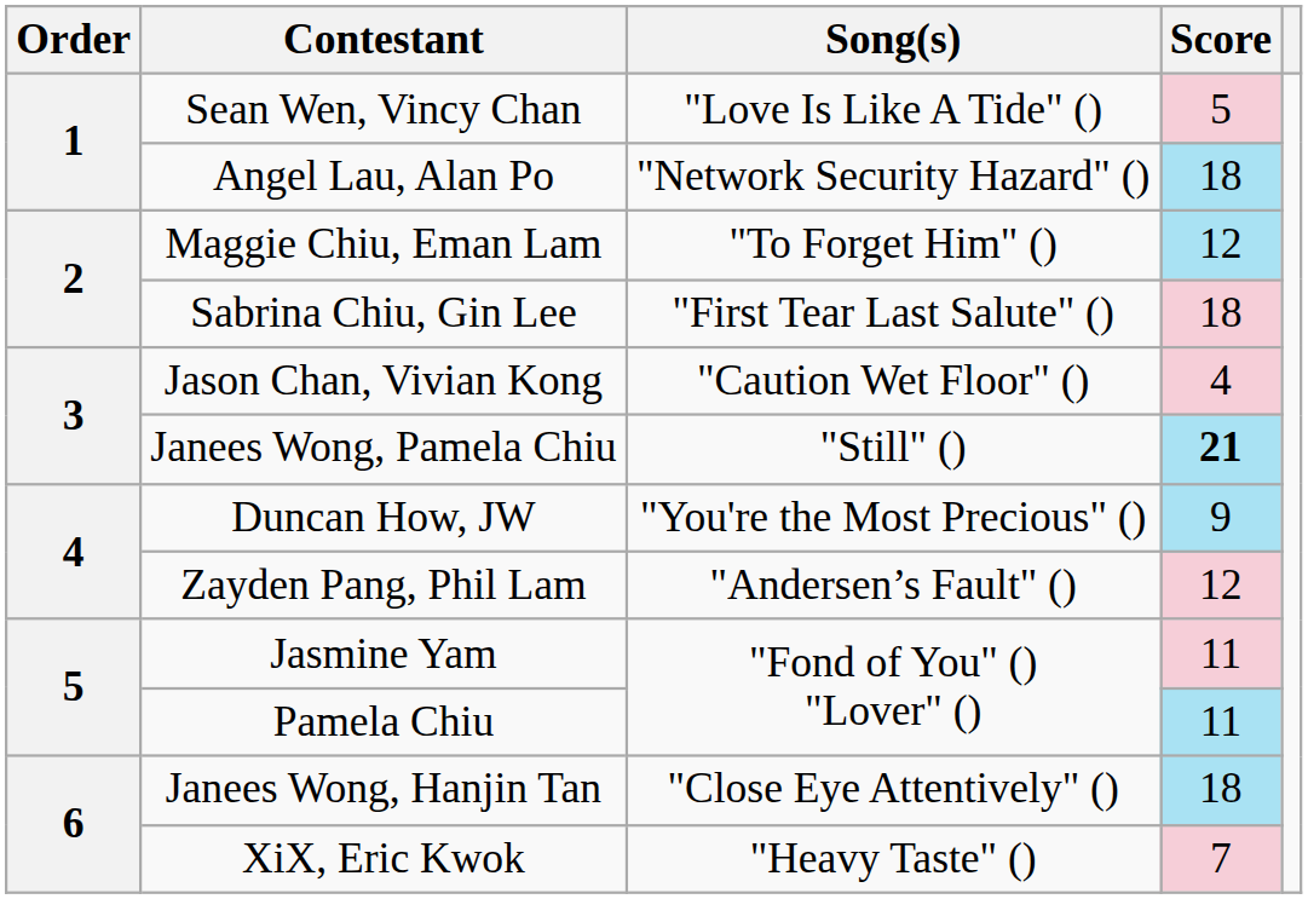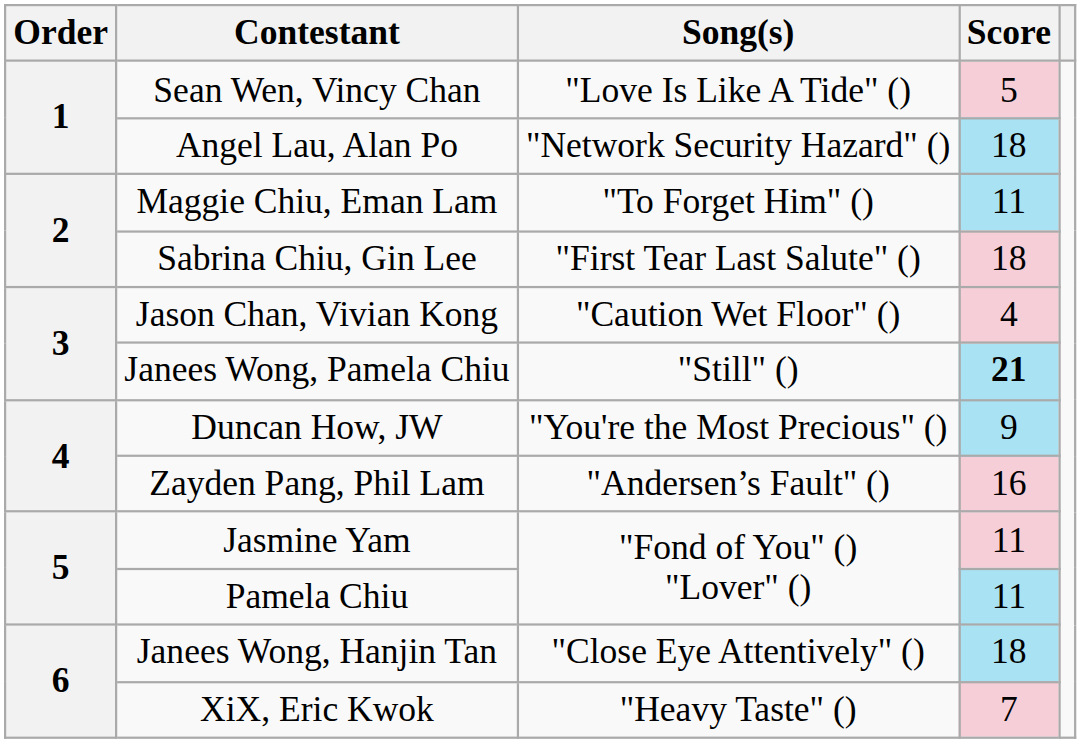Maggie Chiu, Eman Lam | Score: 12 -> 11
Zayden Pang, Phil Lam | Score: 12 -> 16
